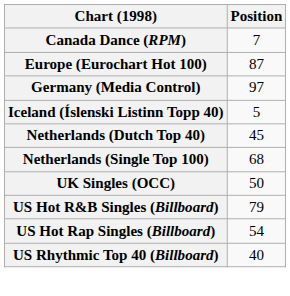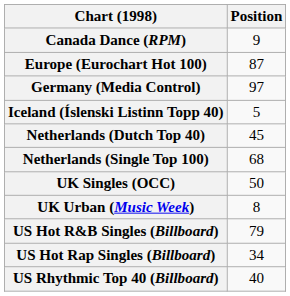Canada Dance (RPM) | Position: 7 -> 9
+ row: UK Urban (Music Week) | 8
US Hot Rap Singles (Billboard) | Position: 54 -> 34
